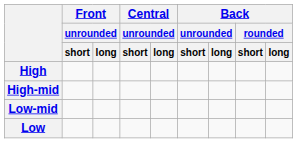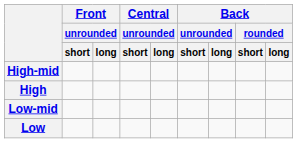rows swapped: High <-> High-mid
